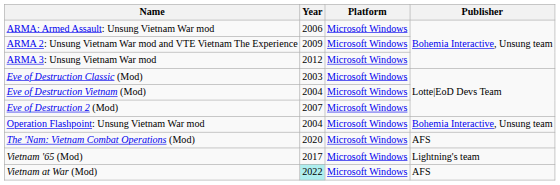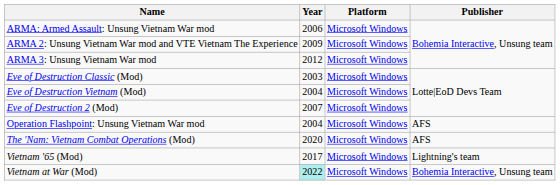Operation Flashpoint: Unsung Vietnam War mod | Publisher: Bohemia Interactive, Unsung team -> AFS
Vietnam at War (Mod) | Publisher: AFS -> Bohemia Interactive, Unsung team
